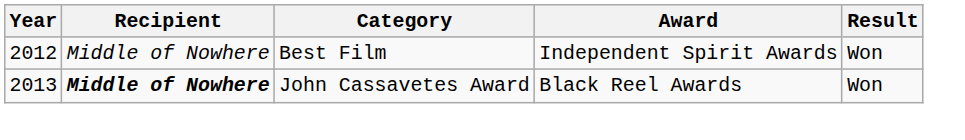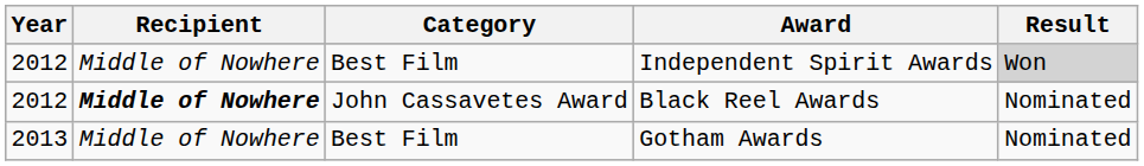Independent Spirit Awards | Result: no background -> lightgrey background
Black Reel Awards | Year: 2013 -> 2012
Black Reel Awards | Result: Won -> Nominated
+ row: 2013 | Middle of Nowhere | Best Film | Gotham Awards | Nominated
